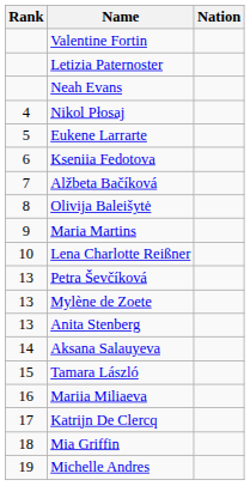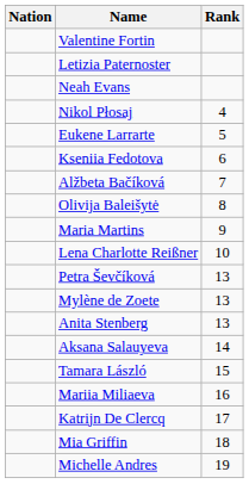columns swapped: Rank <-> Nation
